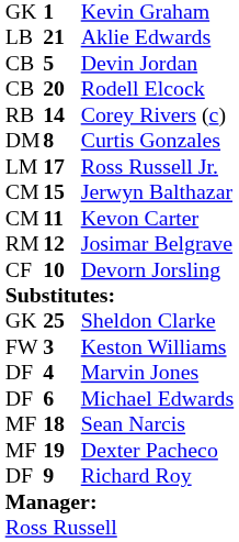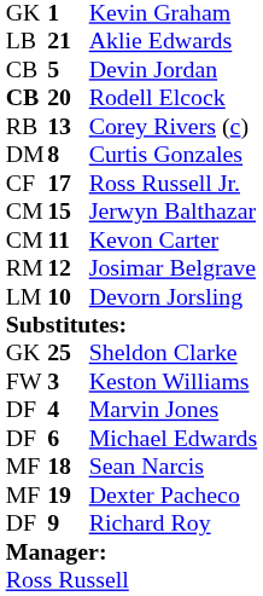Rodell Elcock | column 1: normal -> bold
Corey Rivers (c) | column 2: 14 -> 13
Ross Russell Jr. | column 1: LM -> CF
Devorn Jorsling | column 1: CF -> LM
